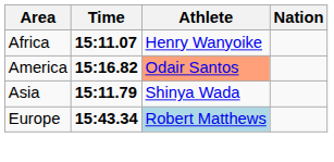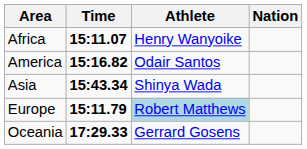America | Athlete: lightsalmon background -> no background
Asia | Time: 15:11.79 -> 15:43.34
Europe | Time: 15:43.34 -> 15:11.79
+ row: Oceania | 17:29.33 | Gerrard Gosens
